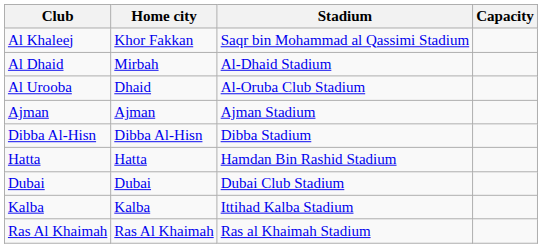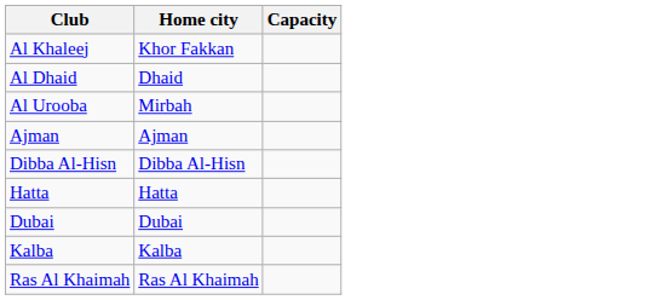- column: Stadium | Saqr bin Mohammad al Qassimi Stadium | Al-Dhaid Stadium | Al-Oruba Club Stadium | Ajman Stadium | Dibba Stadium | Hamdan Bin Rashid Stadium | Dubai Club Stadium | Ittihad Kalba Stadium | Ras al Khaimah Stadium
Al Dhaid | Home city: Mirbah -> Dhaid
Al Urooba | Home city: Dhaid -> Mirbah
